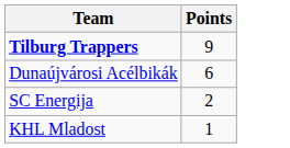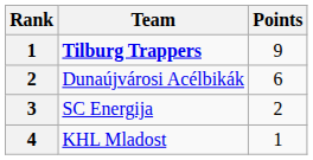+ column: Rank | 1 | 2 | 3 | 4
